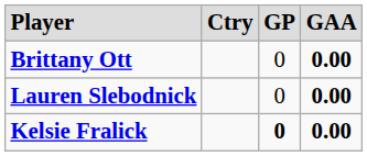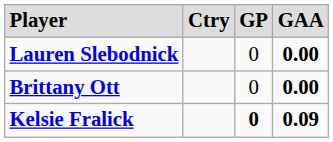rows swapped: Brittany Ott <-> Lauren Slebodnick
Kelsie Fralick | column 4: 0.00 -> 0.09
